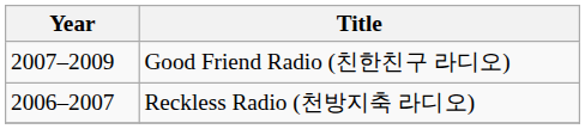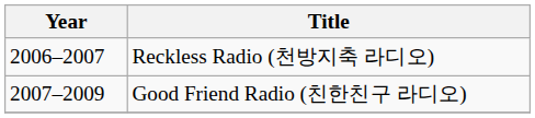rows swapped: Reckless Radio (천방지축 라디오) <-> Good Friend Radio (친한친구 라디오)
